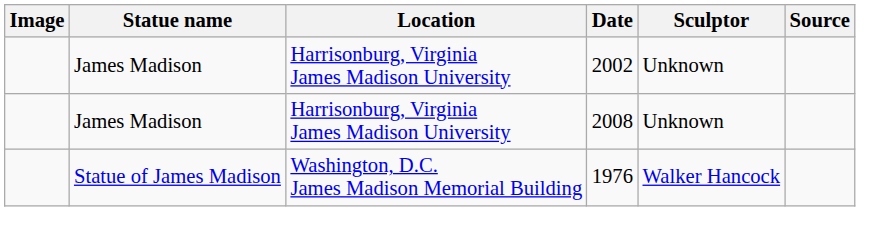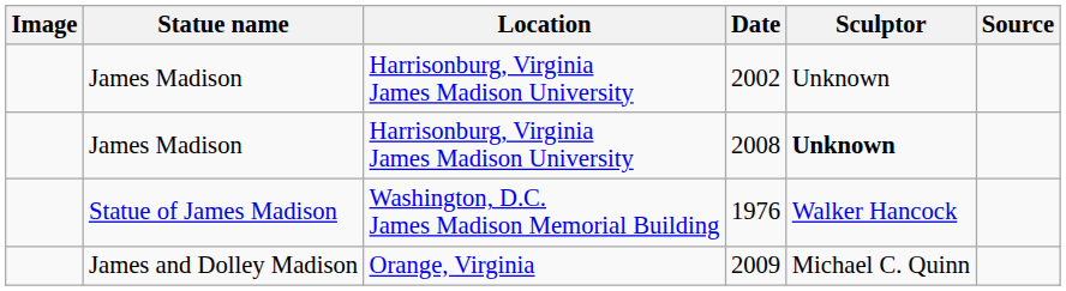2008 | Sculptor: normal -> bold
+ row: James and Dolley Madison | Orange, Virginia | 2009 | Michael C. Quinn
